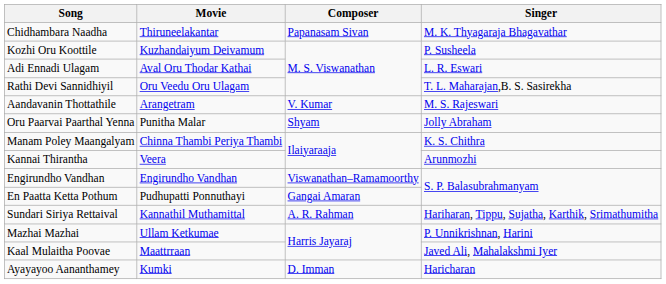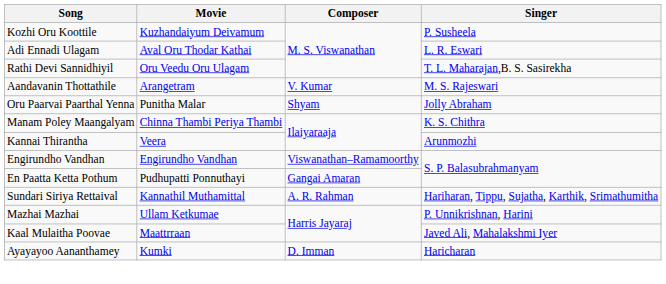- row: Chidhambara Naadha | Thiruneelakantar | Papanasam Sivan | M. K. Thyagaraja Bhagavathar
